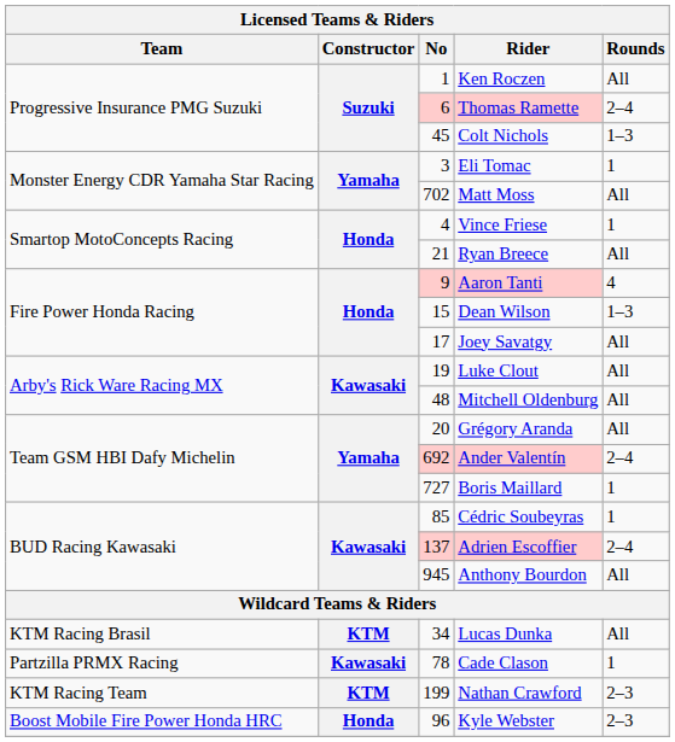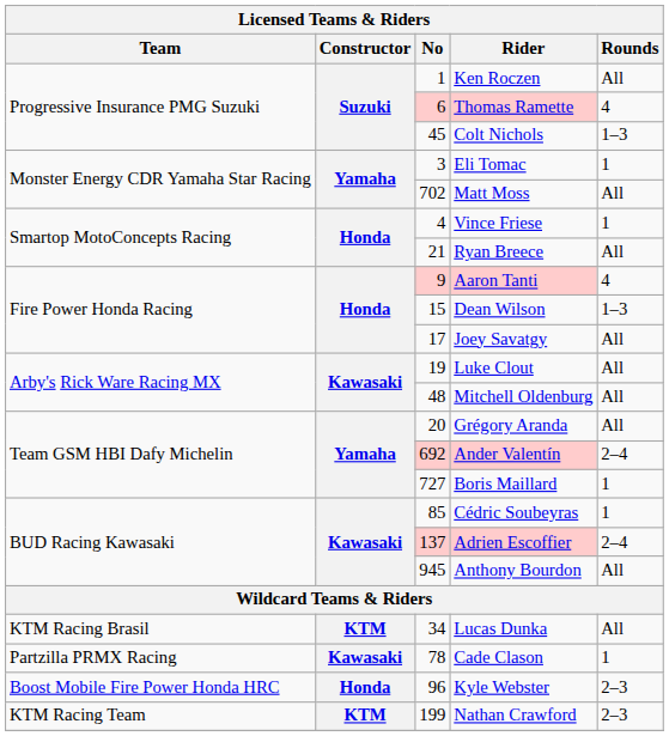Thomas Ramette | Rounds: 2–4 -> 4
rows swapped: Kyle Webster <-> Nathan Crawford
